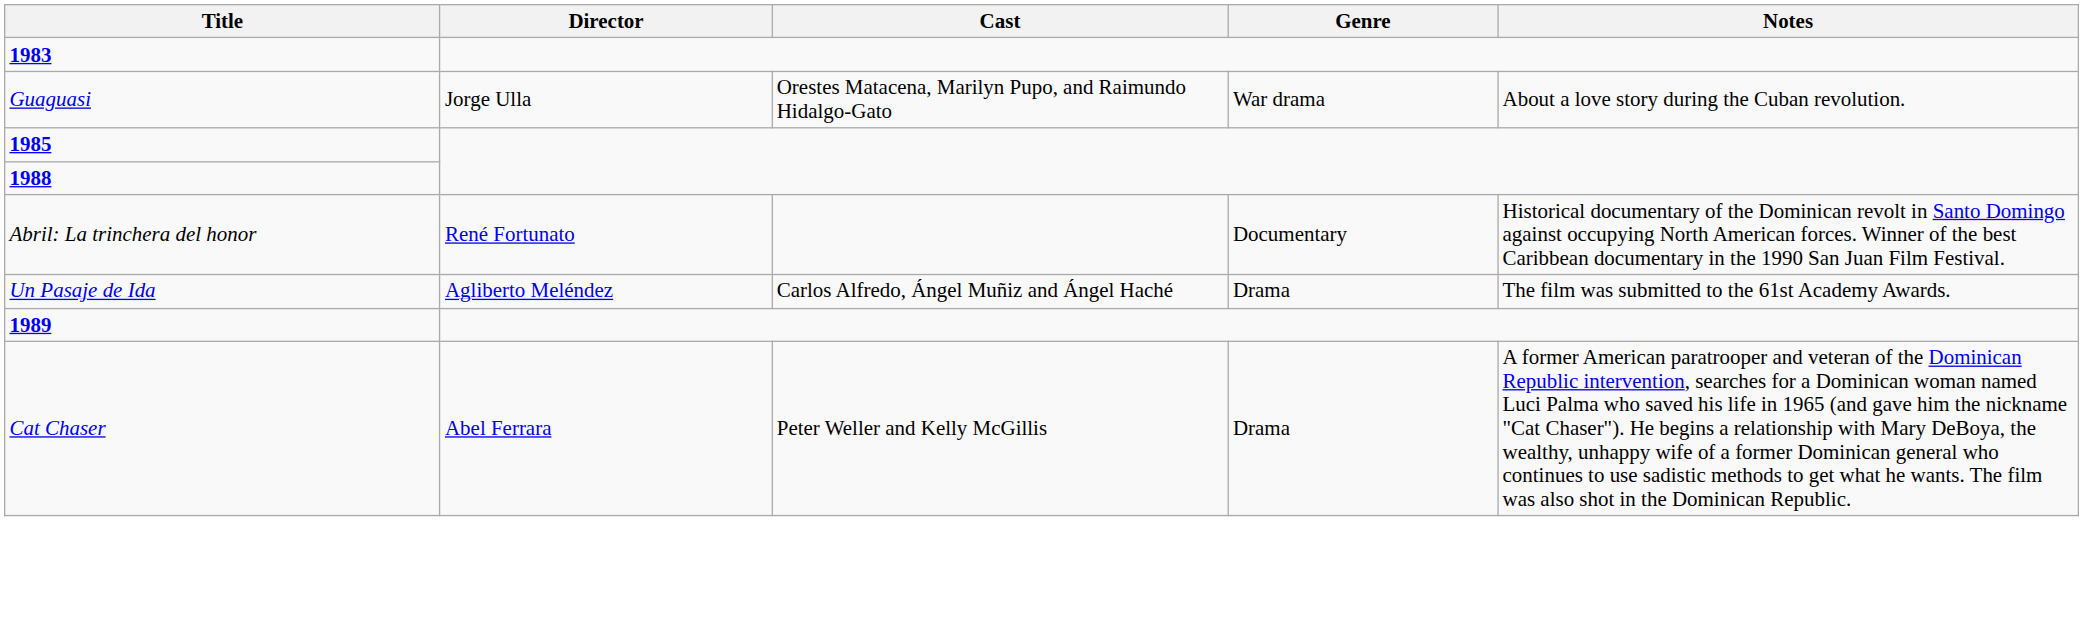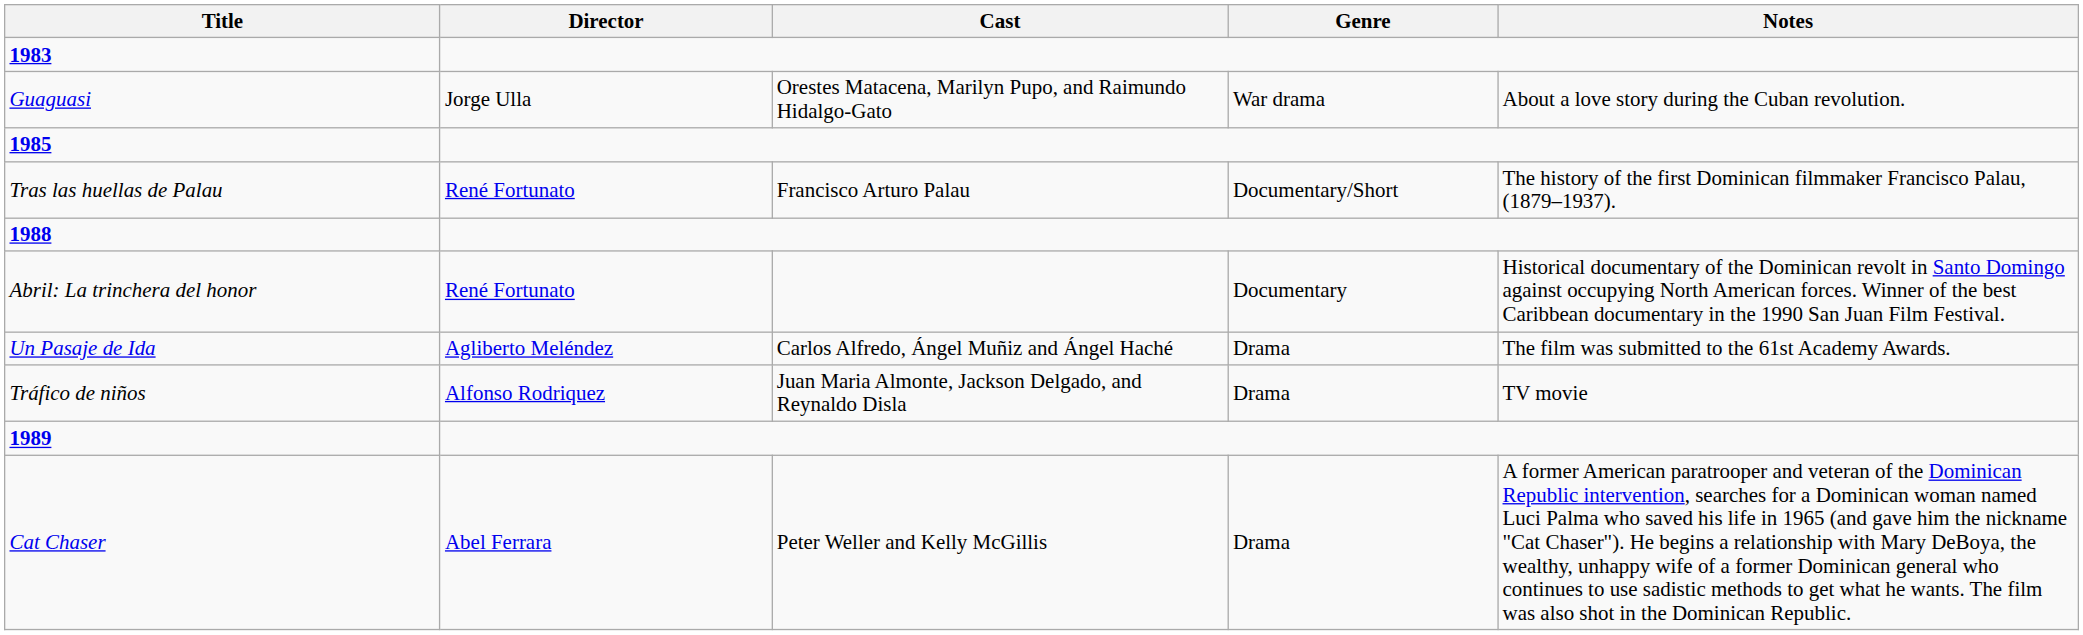+ row: Tras las huellas de Palau | René Fortunato | Francisco Arturo Palau | Documentary/Short | The history of the first Dominican filmmaker Francisco Palau, (1879–1937).
+ row: Tráfico de niños | Alfonso Rodriquez | Juan Maria Almonte, Jackson Delgado, and Reynaldo Disla | Drama | TV movie
